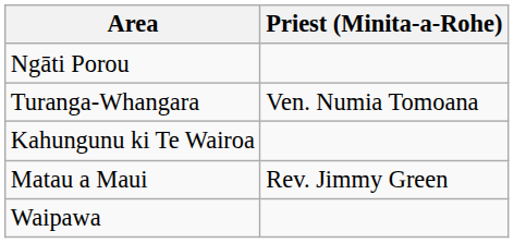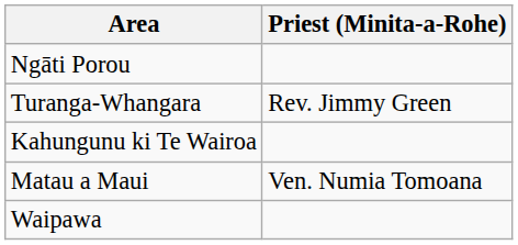Turanga-Whangara | Priest (Minita-a-Rohe): Ven. Numia Tomoana -> Rev. Jimmy Green
Matau a Maui | Priest (Minita-a-Rohe): Rev. Jimmy Green -> Ven. Numia Tomoana
